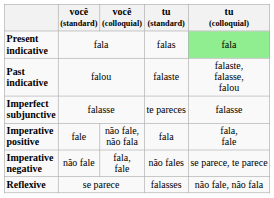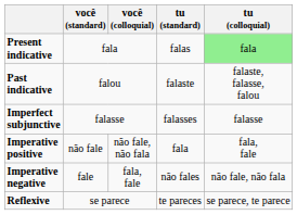Imperfect subjunctive | tu (standard): te pareces -> falasses
Imperative positive | você (standard): fale -> não fale
Imperative negative | você (standard): não fale -> fale
Imperative negative | tu (colloquial): se parece, te parece -> não fale, não fala
Reflexive | tu (standard): falasses -> te pareces
Reflexive | tu (colloquial): não fale, não fala -> se parece, te parece
